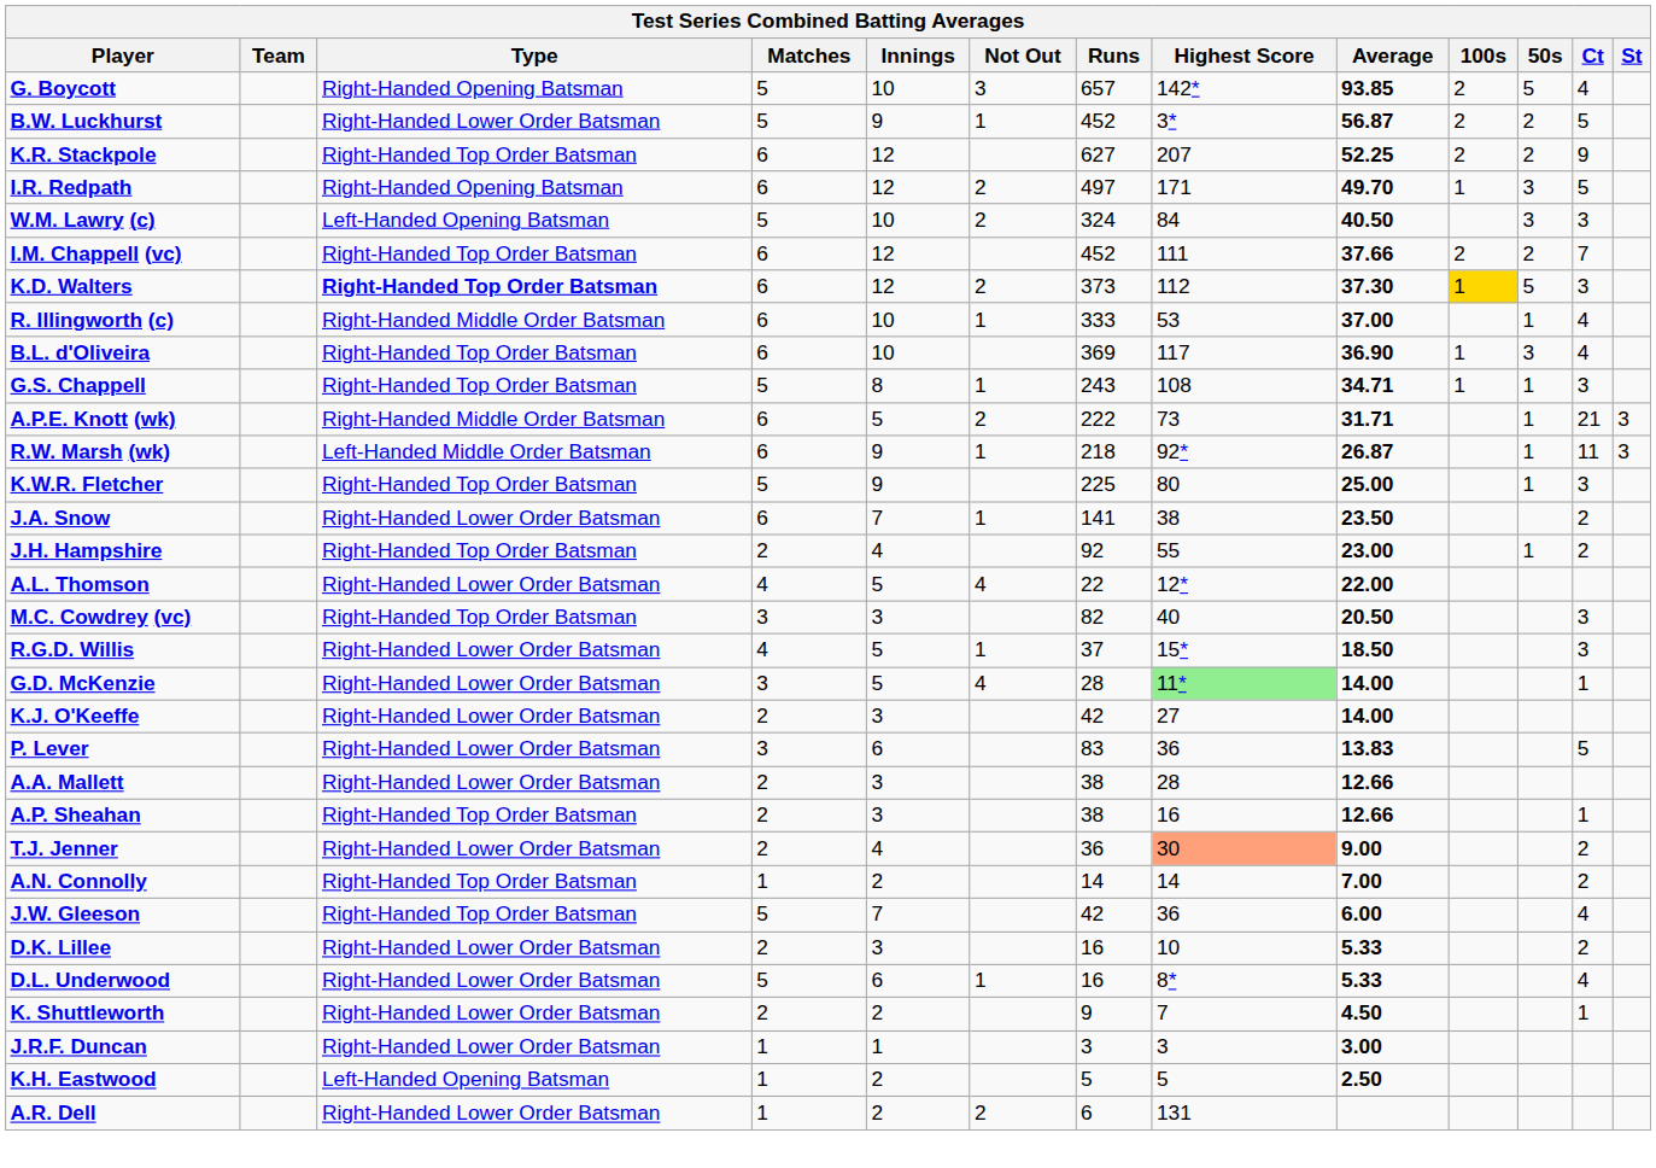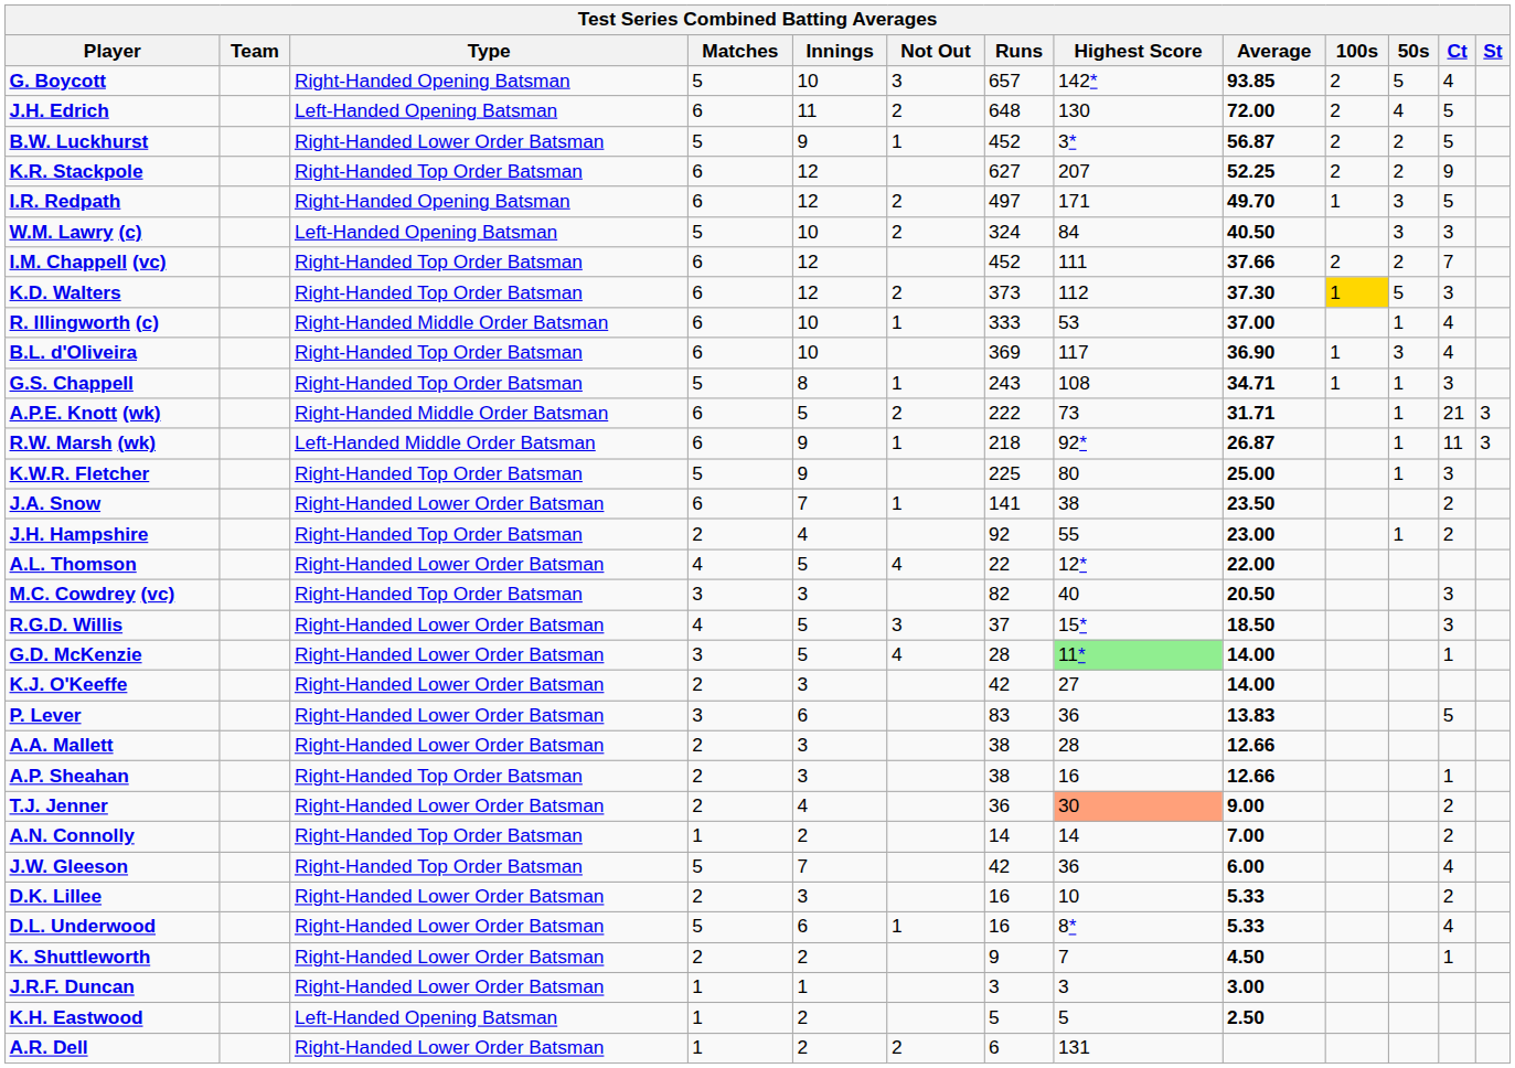+ row: J.H. Edrich | Left-Handed Opening Batsman | 6 | 11 | 2 | 648 | 130 | 72.00 | 2 | 4 | 5
K.D. Walters | Type: bold -> normal
R.G.D. Willis | Not Out: 1 -> 3
